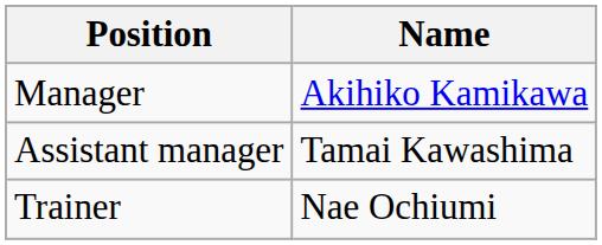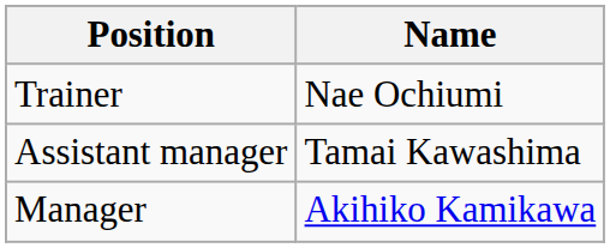rows swapped: Manager <-> Trainer
